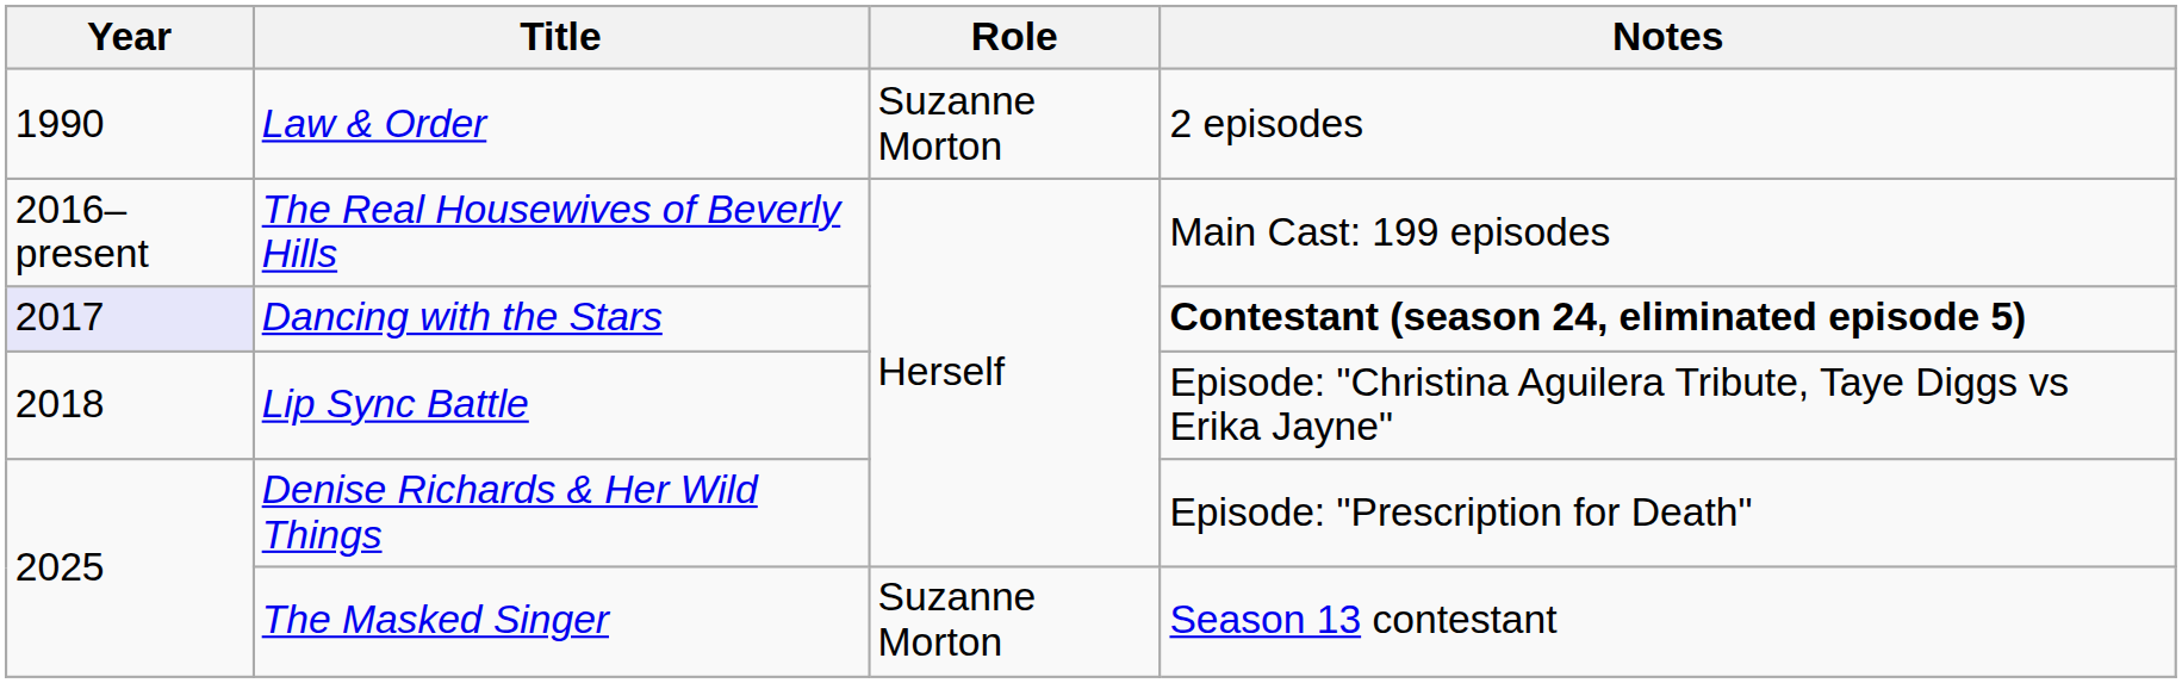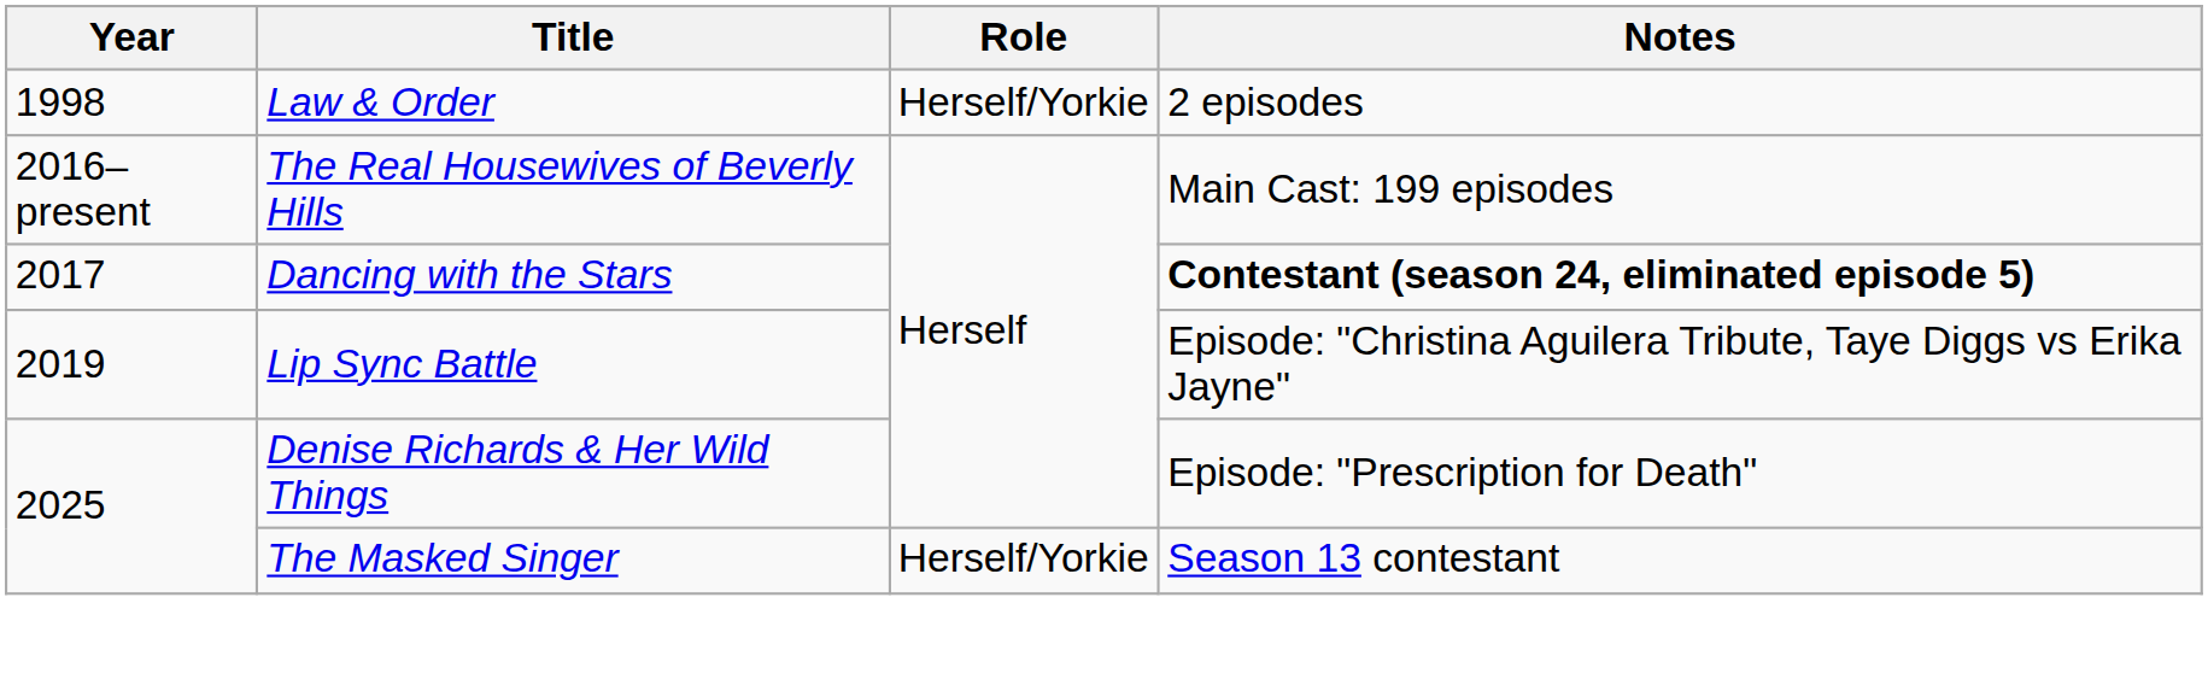Law & Order | Year: 1990 -> 1998
Law & Order | Role: Suzanne Morton -> Herself/Yorkie
Dancing with the Stars | Year: lavender background -> no background
Lip Sync Battle | Year: 2018 -> 2019
The Masked Singer | Role: Suzanne Morton -> Herself/Yorkie
